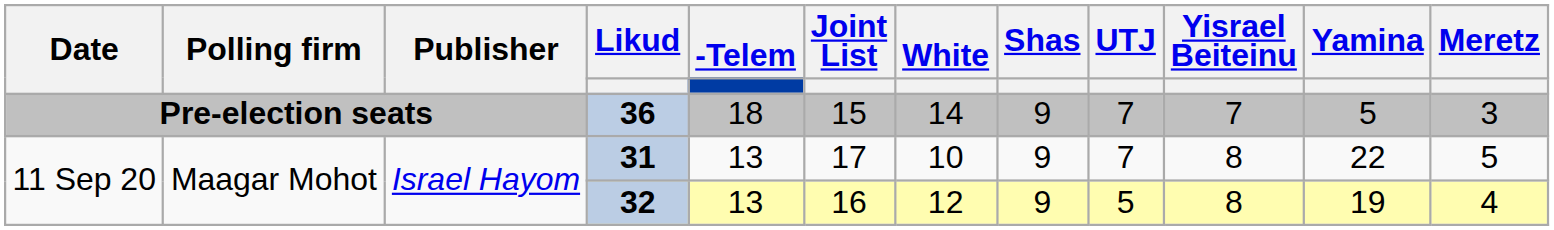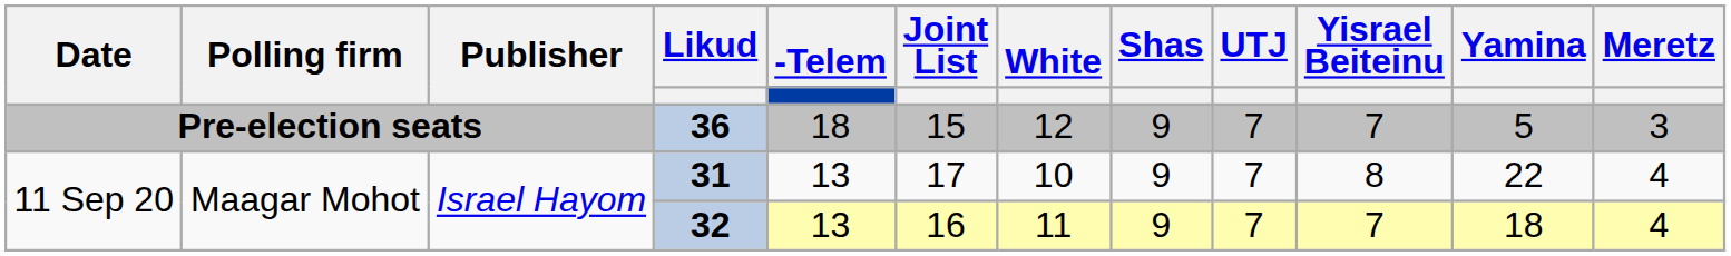36 | White: 14 -> 12
31 | Meretz: 5 -> 4
32 | White: 12 -> 11
32 | UTJ: 5 -> 7
32 | Yisrael Beiteinu: 8 -> 7
32 | Yamina: 19 -> 18
